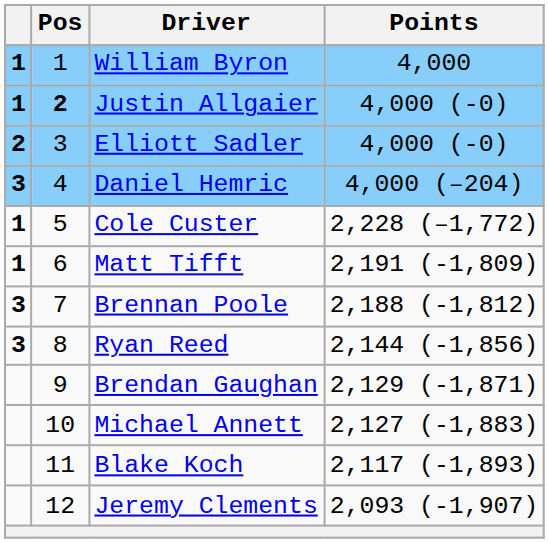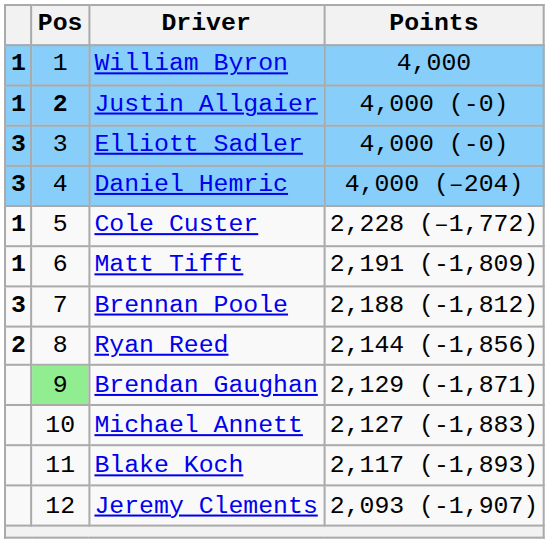Elliott Sadler | column 1: 2 -> 3
Ryan Reed | column 1: 3 -> 2
Brendan Gaughan | Pos: no background -> lightgreen background
